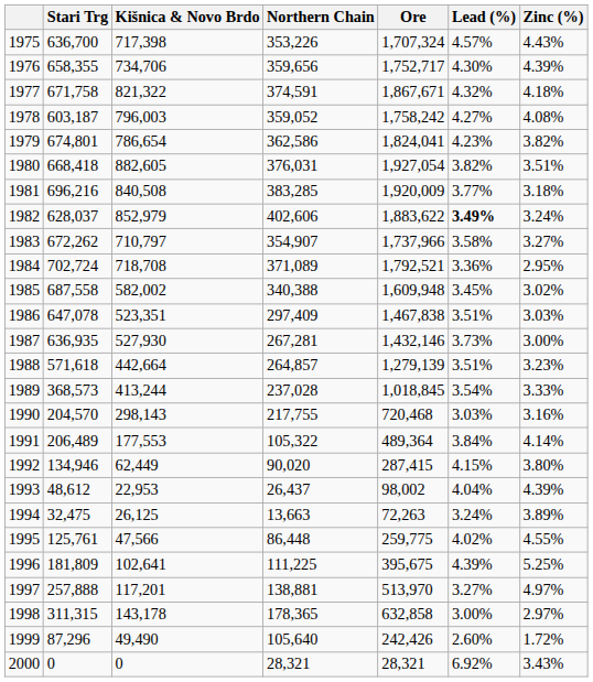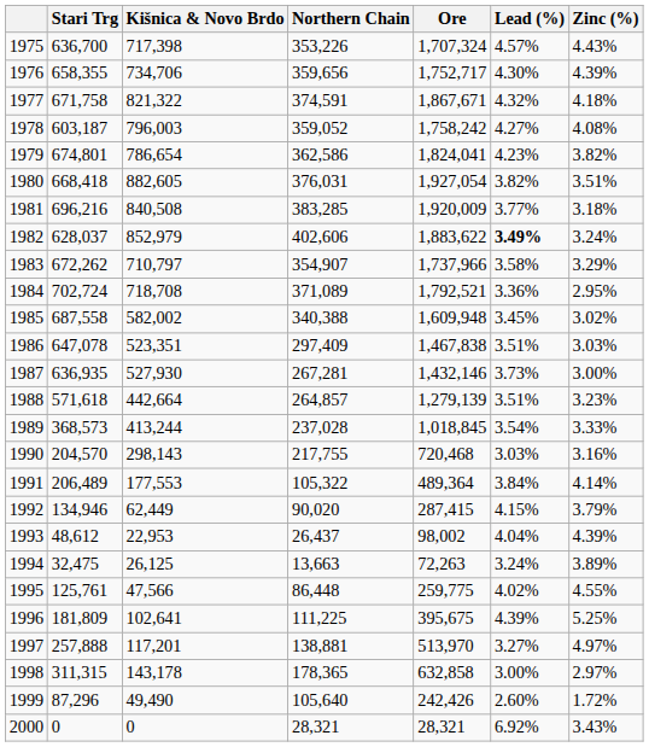1983 | Zinc (%): 3.27% -> 3.29%
1992 | Zinc (%): 3.80% -> 3.79%
